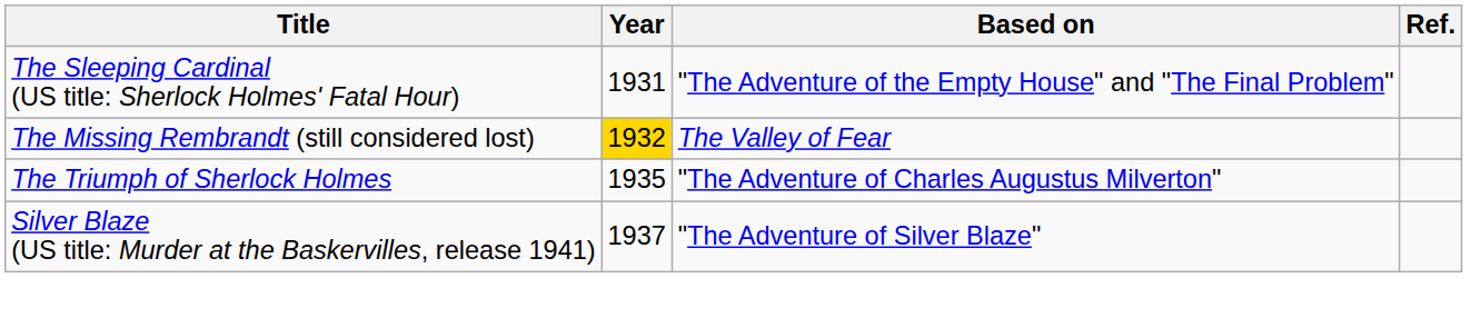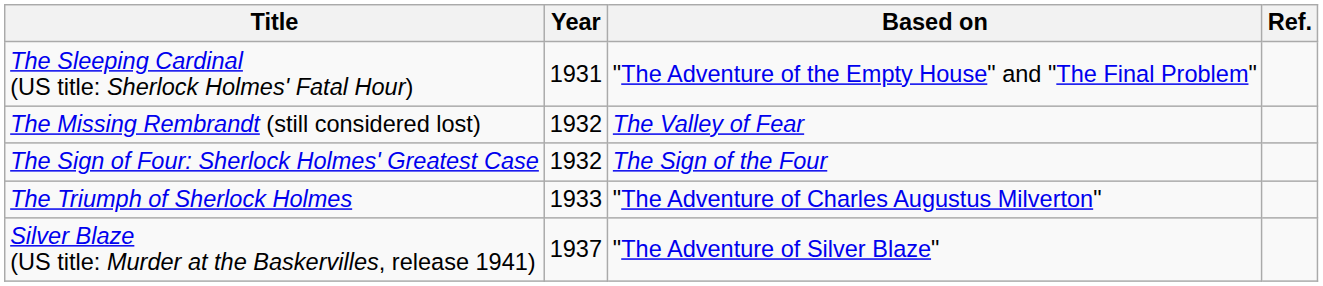The Missing Rembrandt (still considered lost) | Year: gold background -> no background
+ row: The Sign of Four: Sherlock Holmes' Greatest Case | 1932 | The Sign of the Four
The Triumph of Sherlock Holmes | Year: 1935 -> 1933
